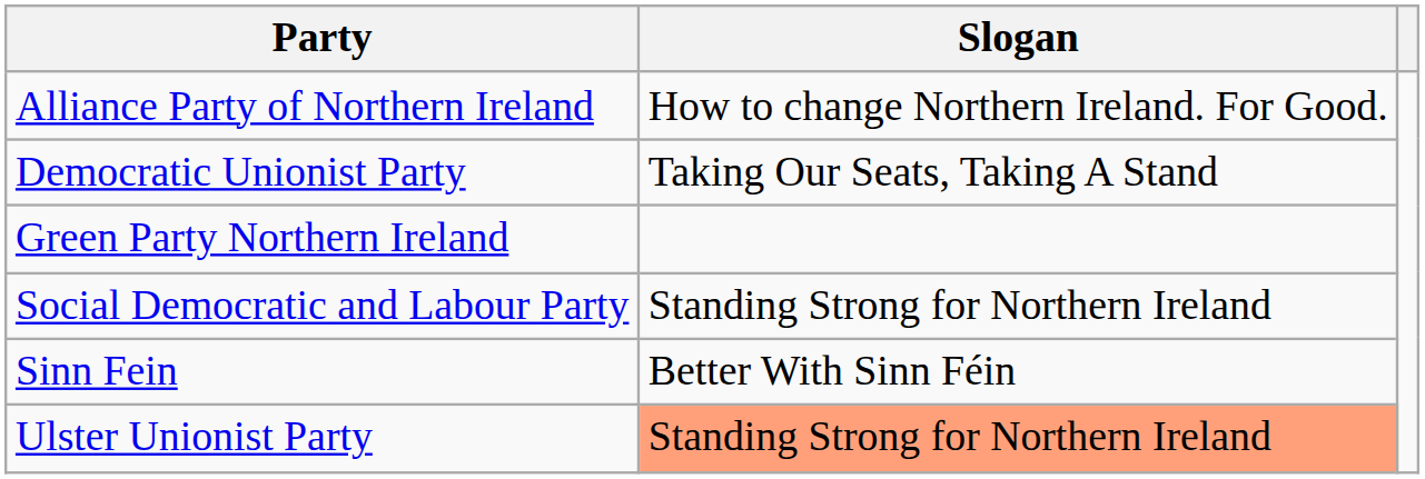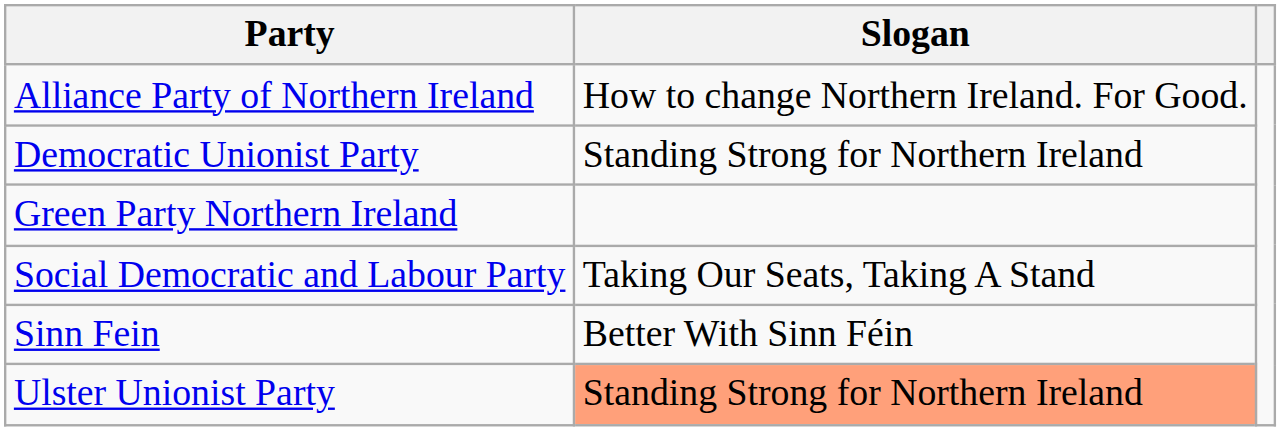Democratic Unionist Party | Slogan: Taking Our Seats, Taking A Stand -> Standing Strong for Northern Ireland
Social Democratic and Labour Party | Slogan: Standing Strong for Northern Ireland -> Taking Our Seats, Taking A Stand
